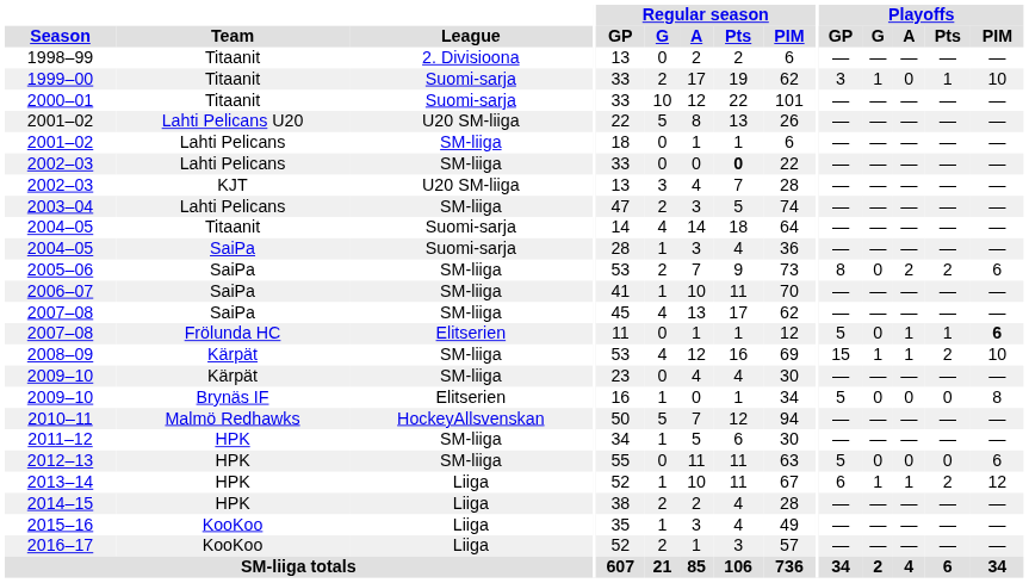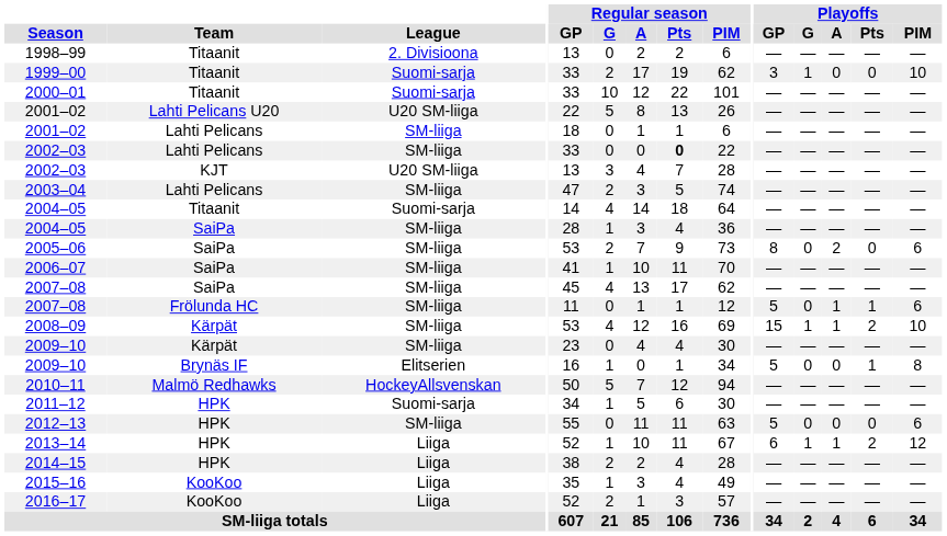1999–00 | Playoffs / Pts: 1 -> 0
2004–05 / SaiPa | League: Suomi-sarja -> SM-liiga
2005–06 | Playoffs / Pts: 2 -> 0
2007–08 / Frölunda HC | League: Elitserien -> SM-liiga
2007–08 / Frölunda HC | Playoffs / PIM: bold -> normal
2009–10 / Brynäs IF | Playoffs / Pts: 0 -> 1
2011–12 | League: SM-liiga -> Suomi-sarja
